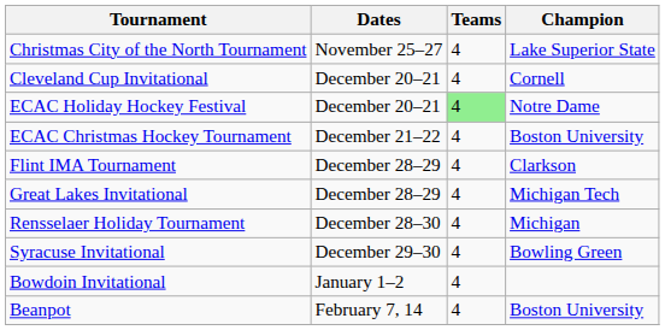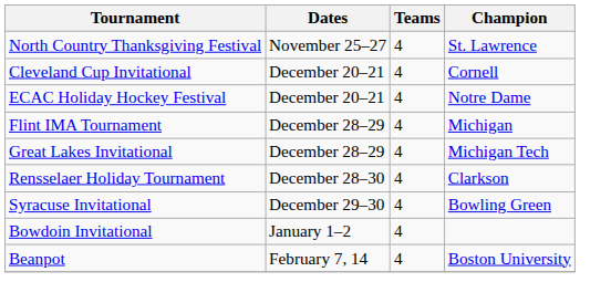- row: Christmas City of the North Tournament | November 25–27 | 4 | Lake Superior State
+ row: North Country Thanksgiving Festival | November 25–27 | 4 | St. Lawrence
ECAC Holiday Hockey Festival | Teams: lightgreen background -> no background
- row: ECAC Christmas Hockey Tournament | December 21–22 | 4 | Boston University
Flint IMA Tournament | Champion: Clarkson -> Michigan
Rensselaer Holiday Tournament | Champion: Michigan -> Clarkson
